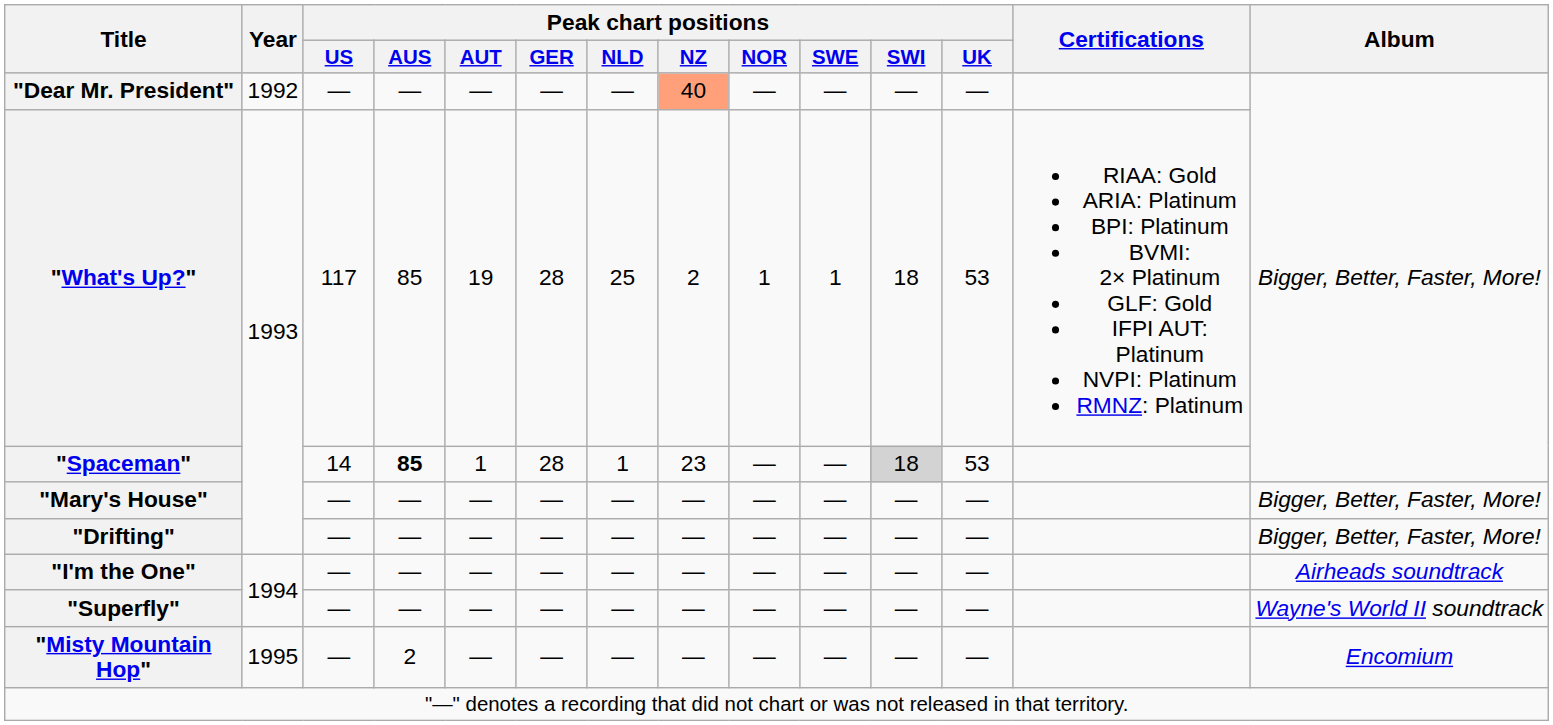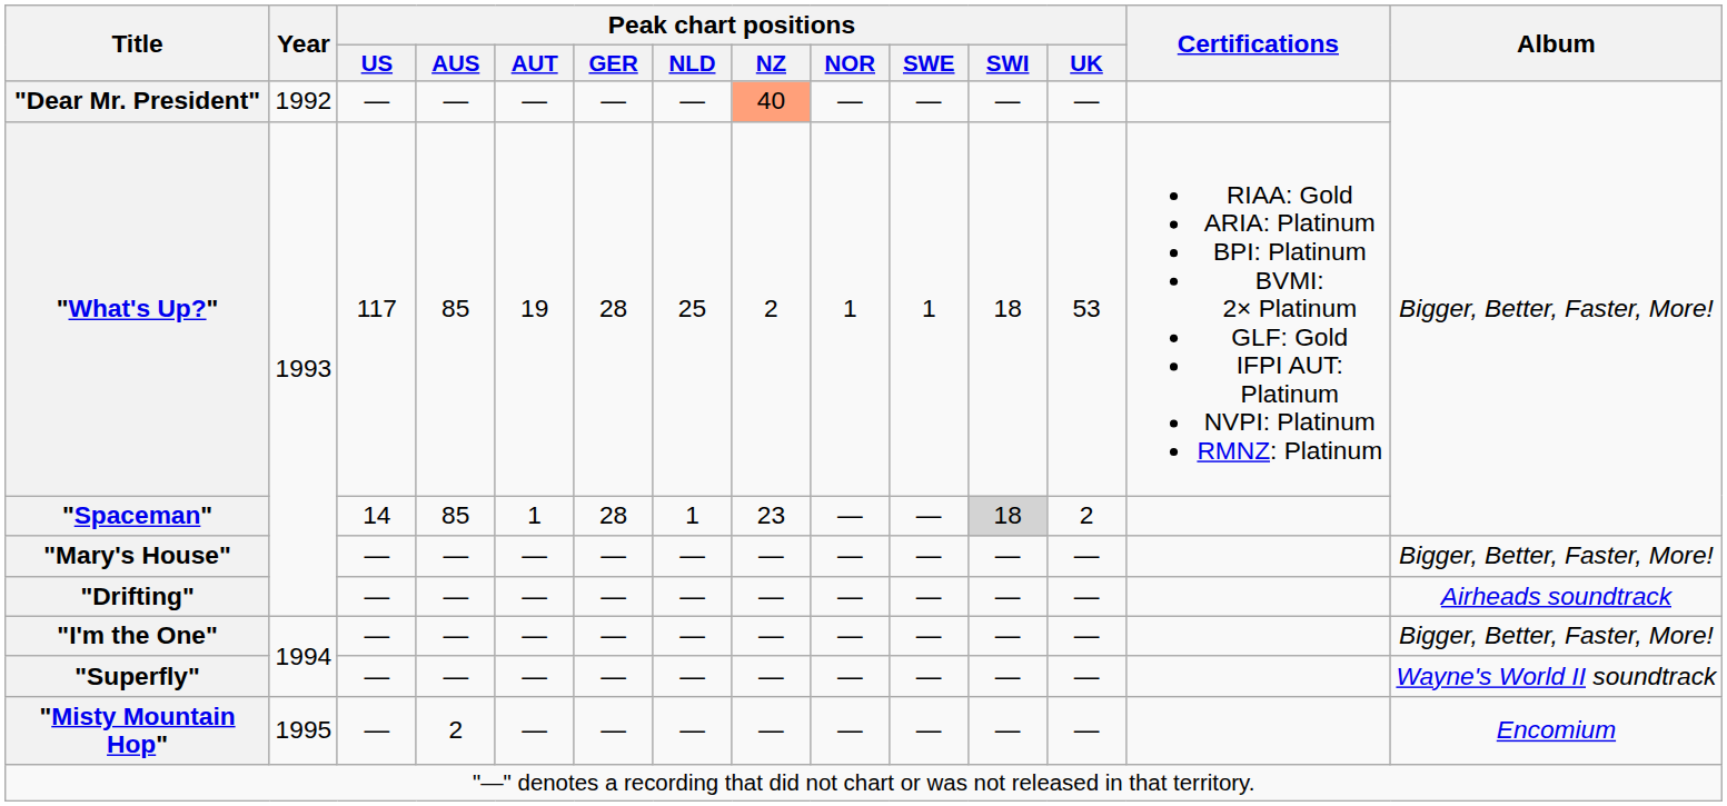"Spaceman" | Peak chart positions / AUS: bold -> normal
"Spaceman" | Peak chart positions / UK: 53 -> 2
"Drifting" | Album: Bigger, Better, Faster, More! -> Airheads soundtrack
"I'm the One" | Album: Airheads soundtrack -> Bigger, Better, Faster, More!
